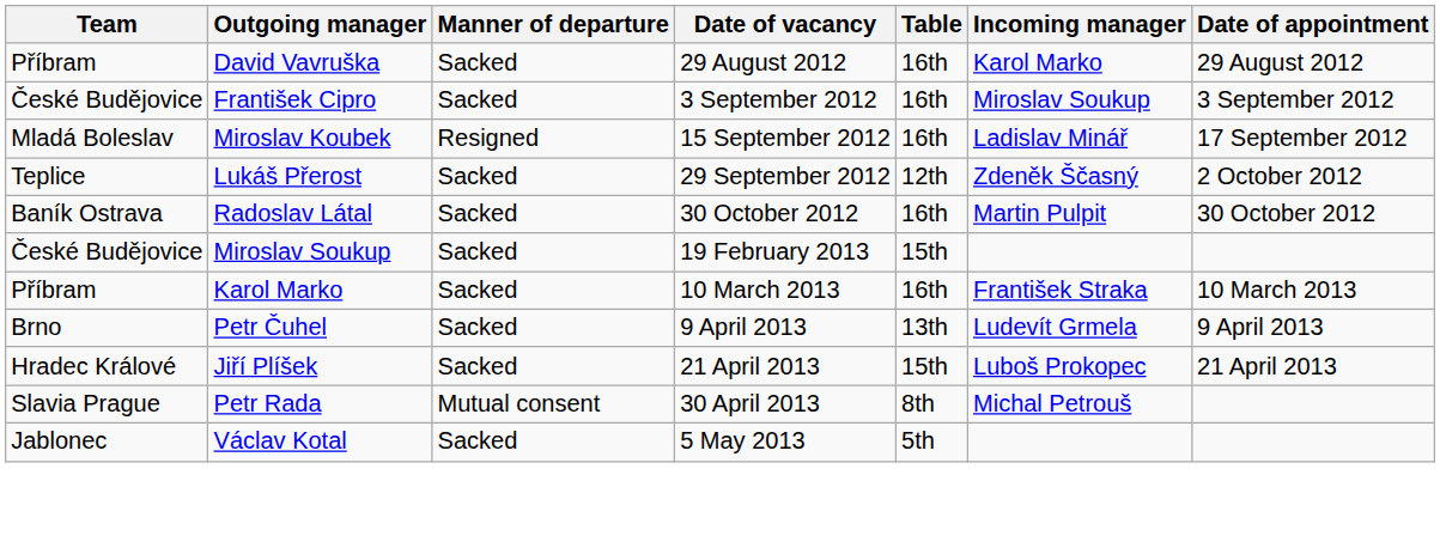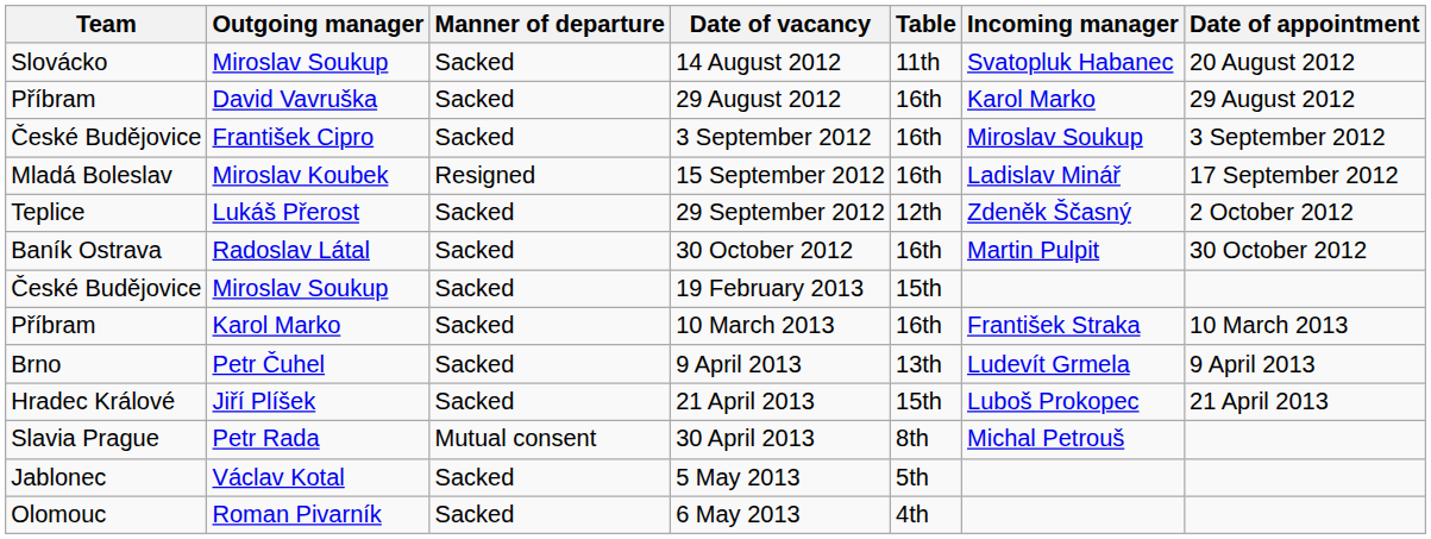+ row: Slovácko | Miroslav Soukup | Sacked | 14 August 2012 | 11th | Svatopluk Habanec | 20 August 2012
+ row: Olomouc | Roman Pivarník | Sacked | 6 May 2013 | 4th
